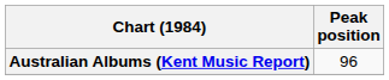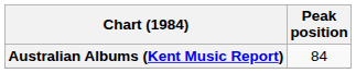Australian Albums (Kent Music Report) | Peak position: 96 -> 84
